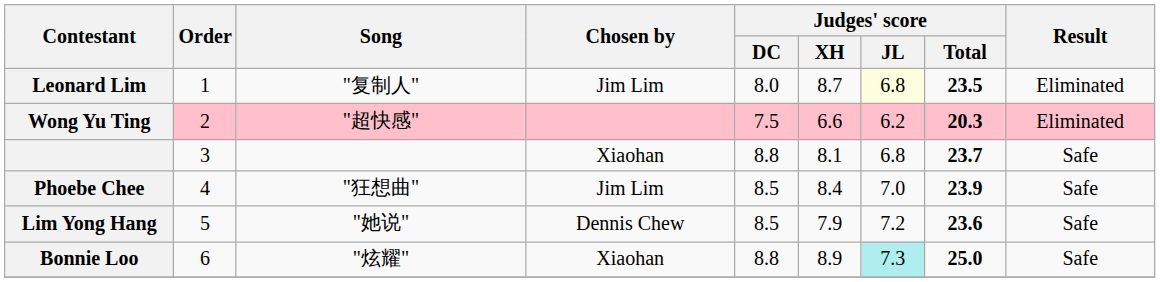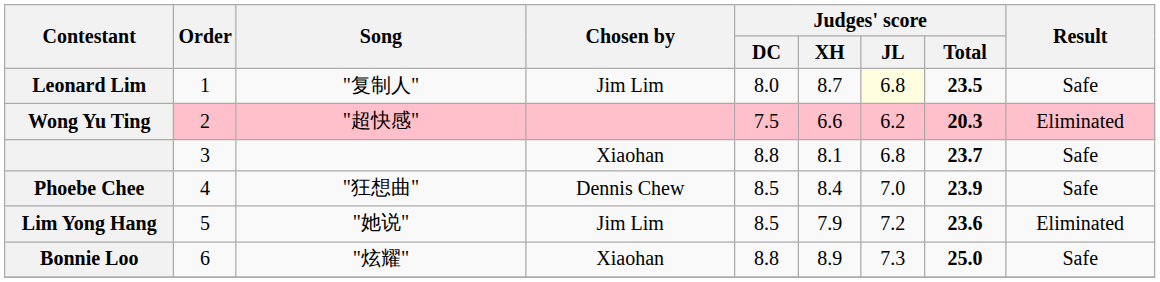Leonard Lim | Result: Eliminated -> Safe
Phoebe Chee | Chosen by: Jim Lim -> Dennis Chew
Lim Yong Hang | Chosen by: Dennis Chew -> Jim Lim
Lim Yong Hang | Result: Safe -> Eliminated
Bonnie Loo | Judges' score / JL: paleturquoise background -> no background
